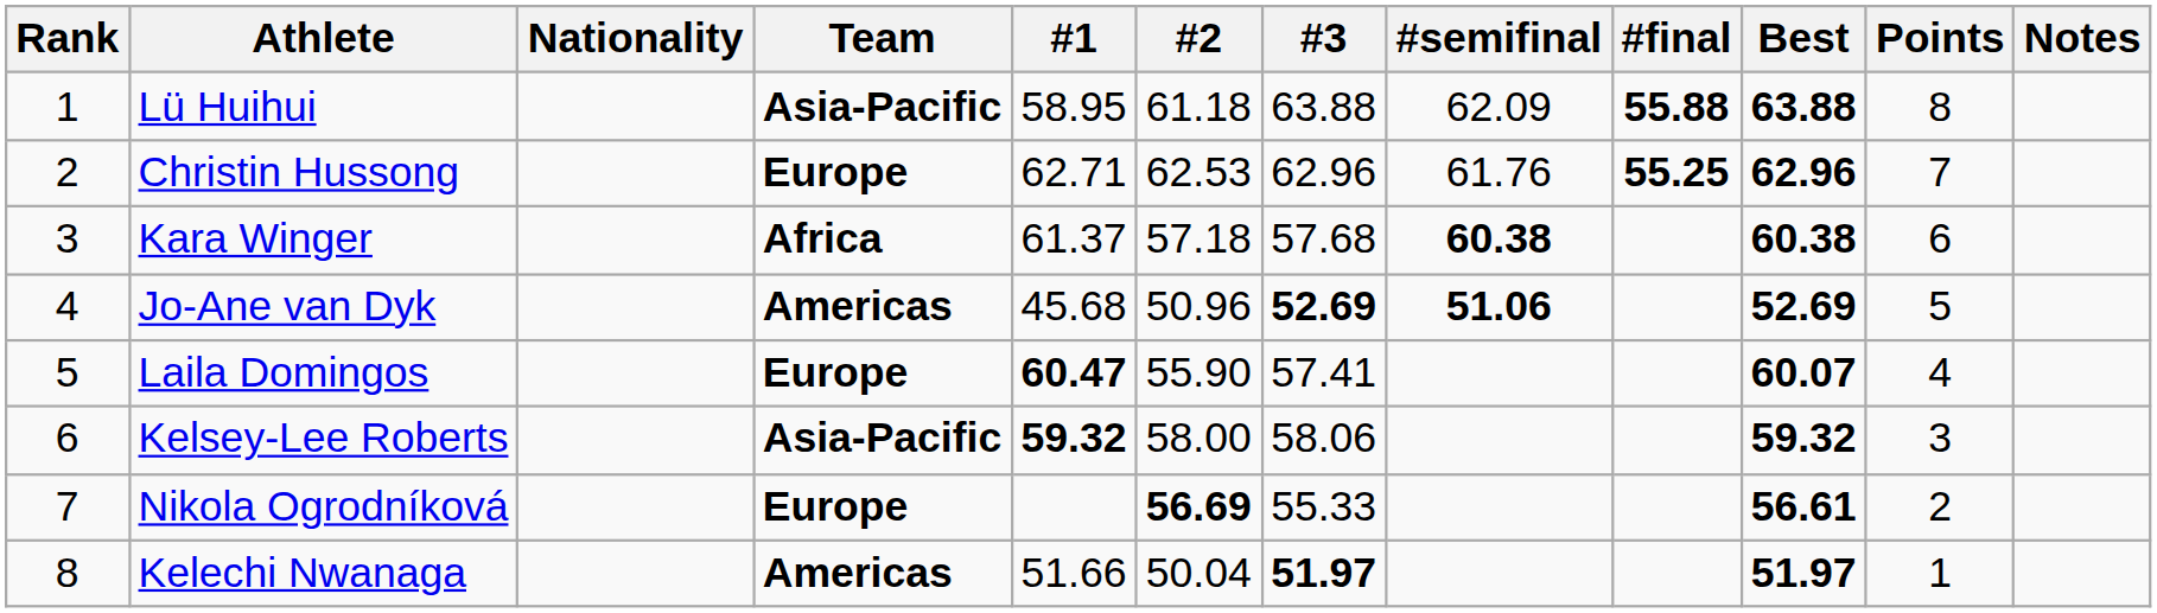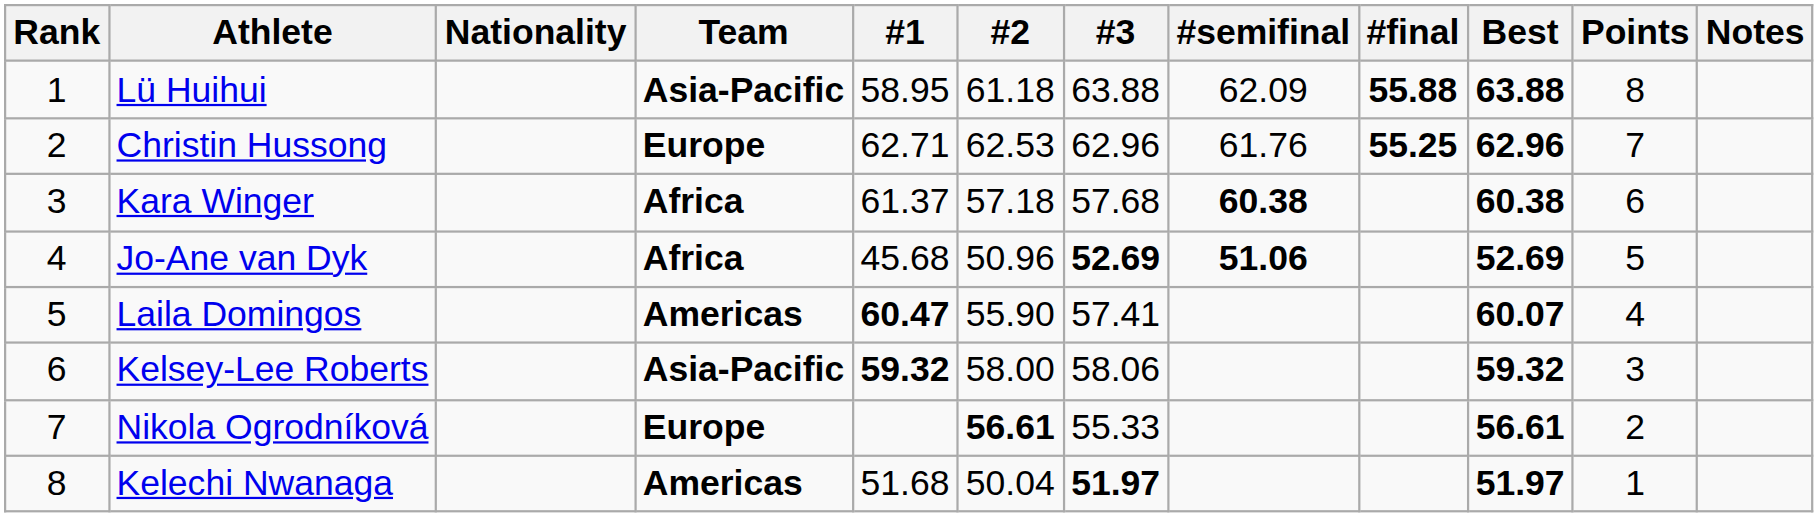Jo-Ane van Dyk | Team: Americas -> Africa
Laila Domingos | Team: Europe -> Americas
Nikola Ogrodníková | #2: 56.69 -> 56.61
Kelechi Nwanaga | #1: 51.66 -> 51.68
